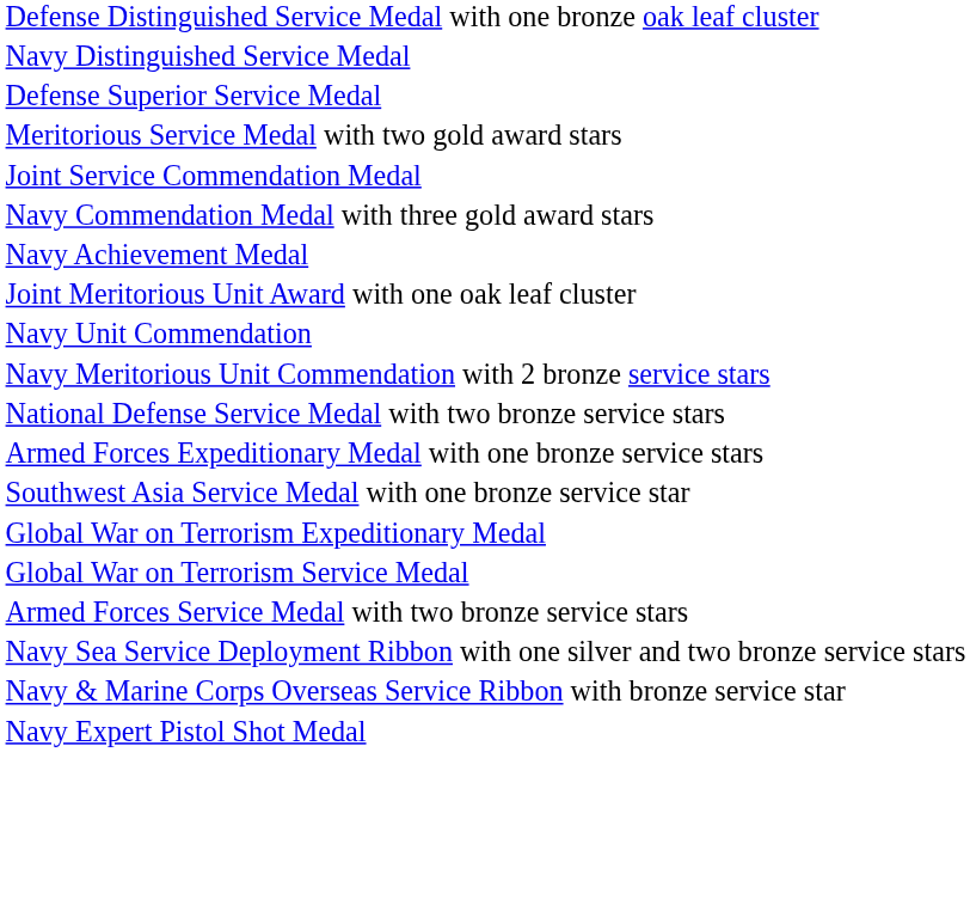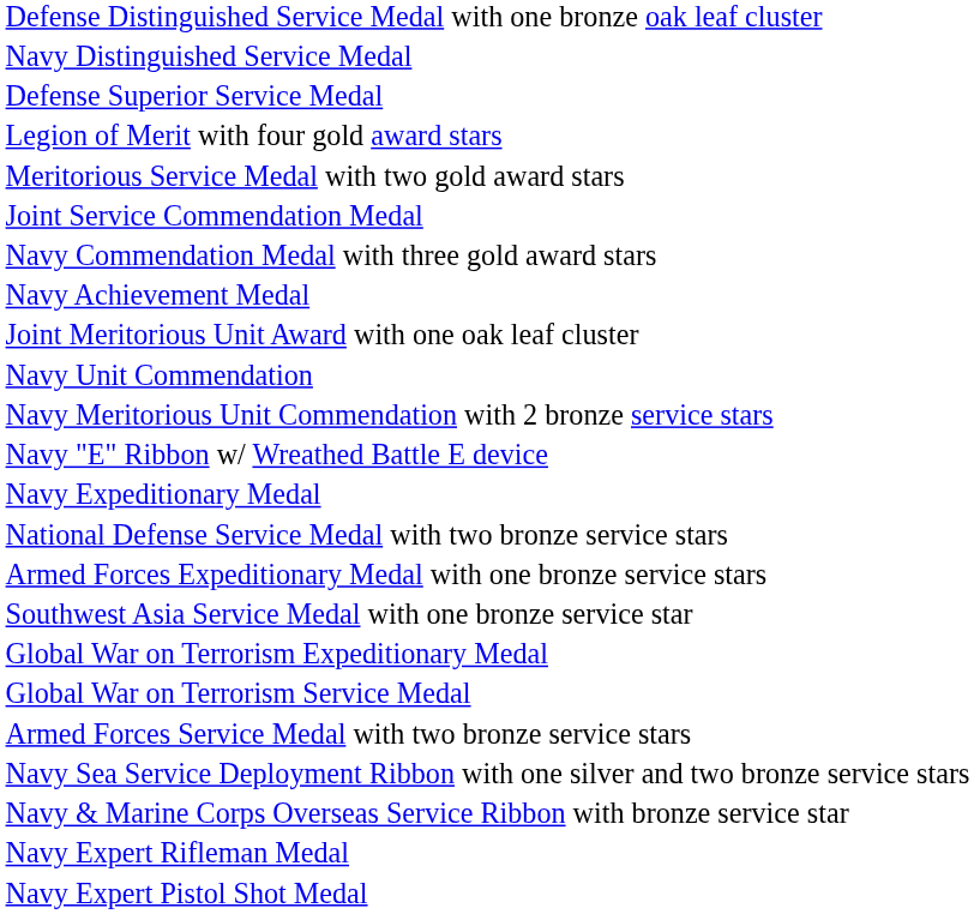+ row: Legion of Merit with four gold award stars
+ row: Navy "E" Ribbon w/ Wreathed Battle E device
+ row: Navy Expeditionary Medal
+ row: Navy Expert Rifleman Medal
